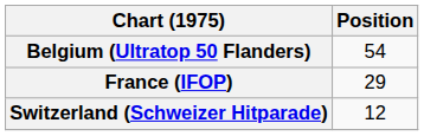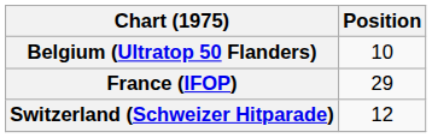Belgium (Ultratop 50 Flanders) | Position: 54 -> 10
